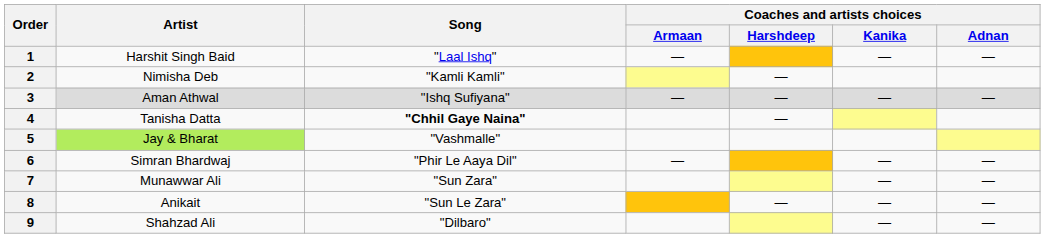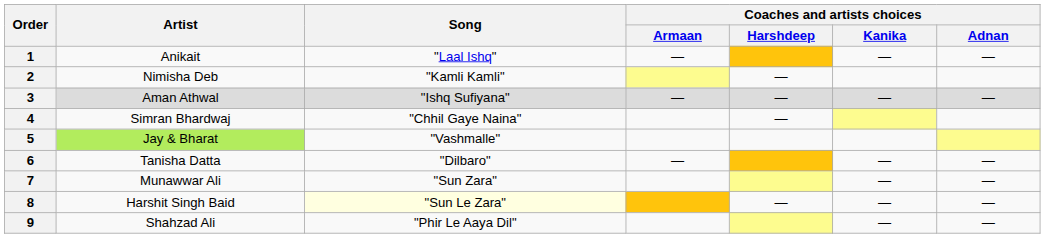1 | Artist: Harshit Singh Baid -> Anikait
4 | Artist: Tanisha Datta -> Simran Bhardwaj
4 | Song: bold -> normal
6 | Artist: Simran Bhardwaj -> Tanisha Datta
6 | Song: "Phir Le Aaya Dil" -> "Dilbaro"
8 | Artist: Anikait -> Harshit Singh Baid
8 | Song: no background -> lightyellow background
9 | Song: "Dilbaro" -> "Phir Le Aaya Dil"
